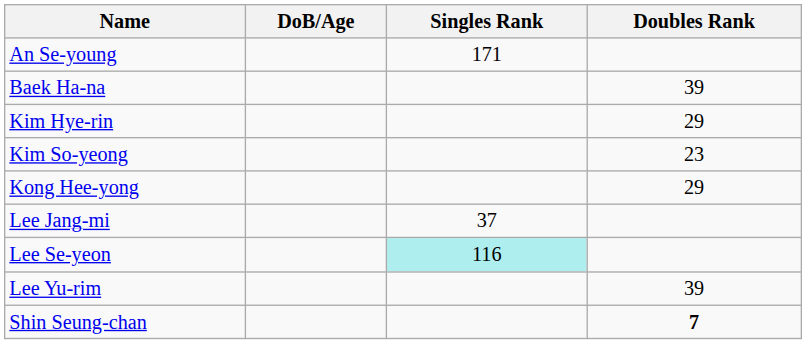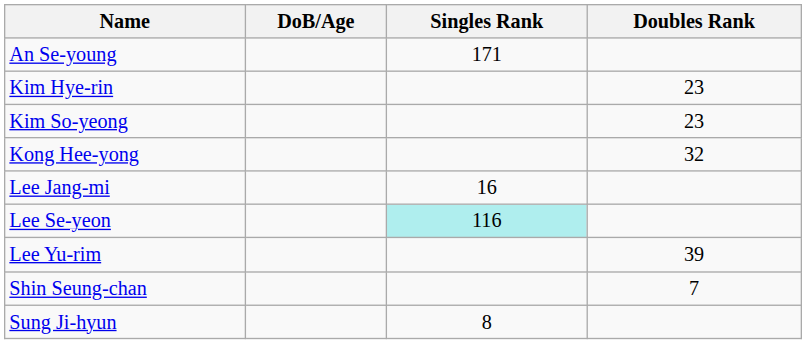- row: Baek Ha-na | 39
Kim Hye-rin | Doubles Rank: 29 -> 23
Kong Hee-yong | Doubles Rank: 29 -> 32
Lee Jang-mi | Singles Rank: 37 -> 16
Shin Seung-chan | Doubles Rank: bold -> normal
+ row: Sung Ji-hyun | 8
